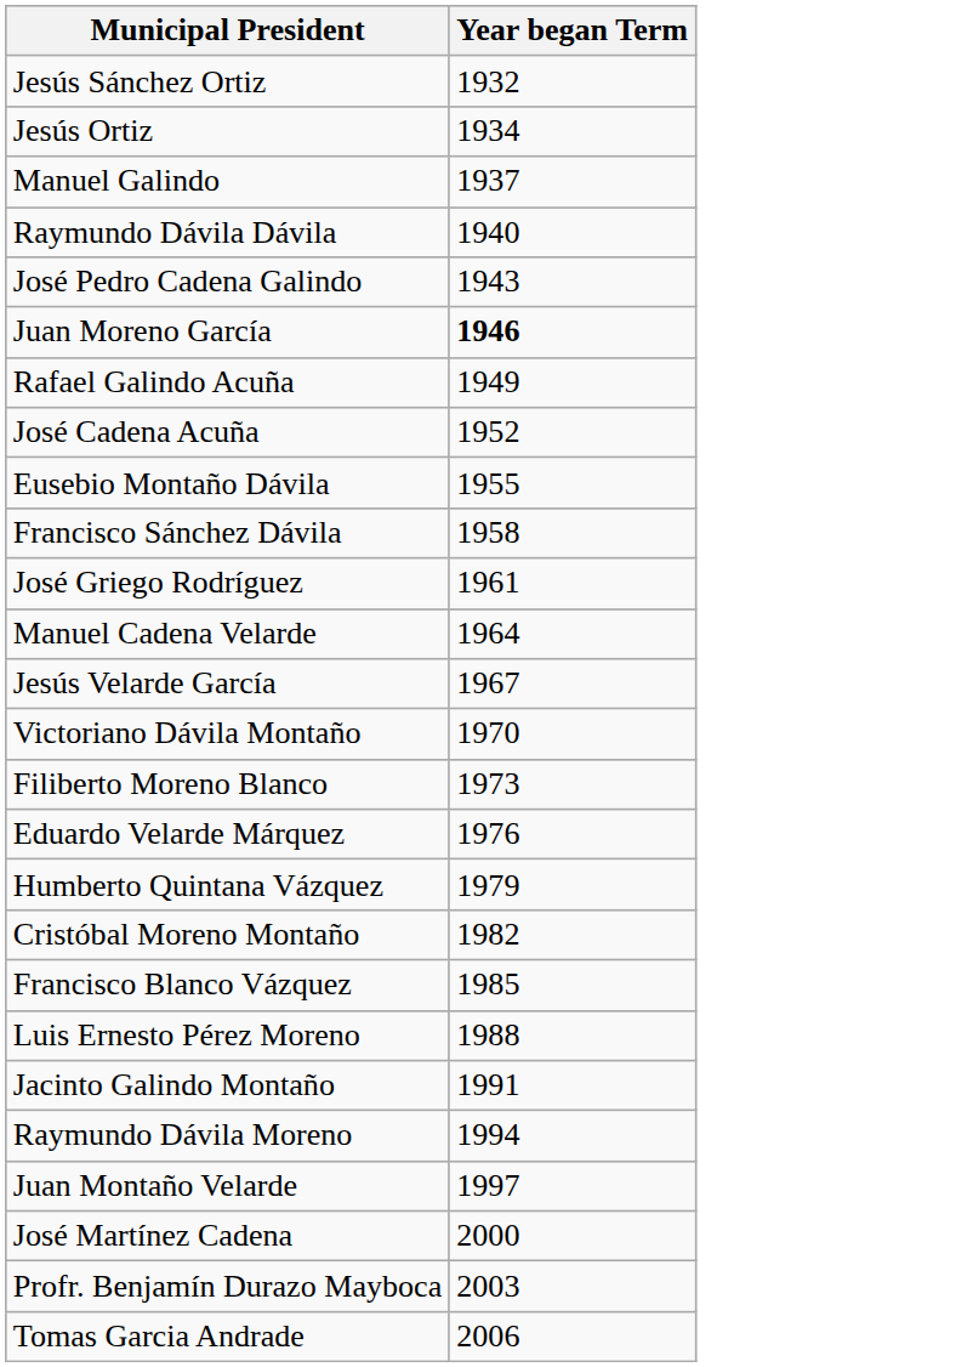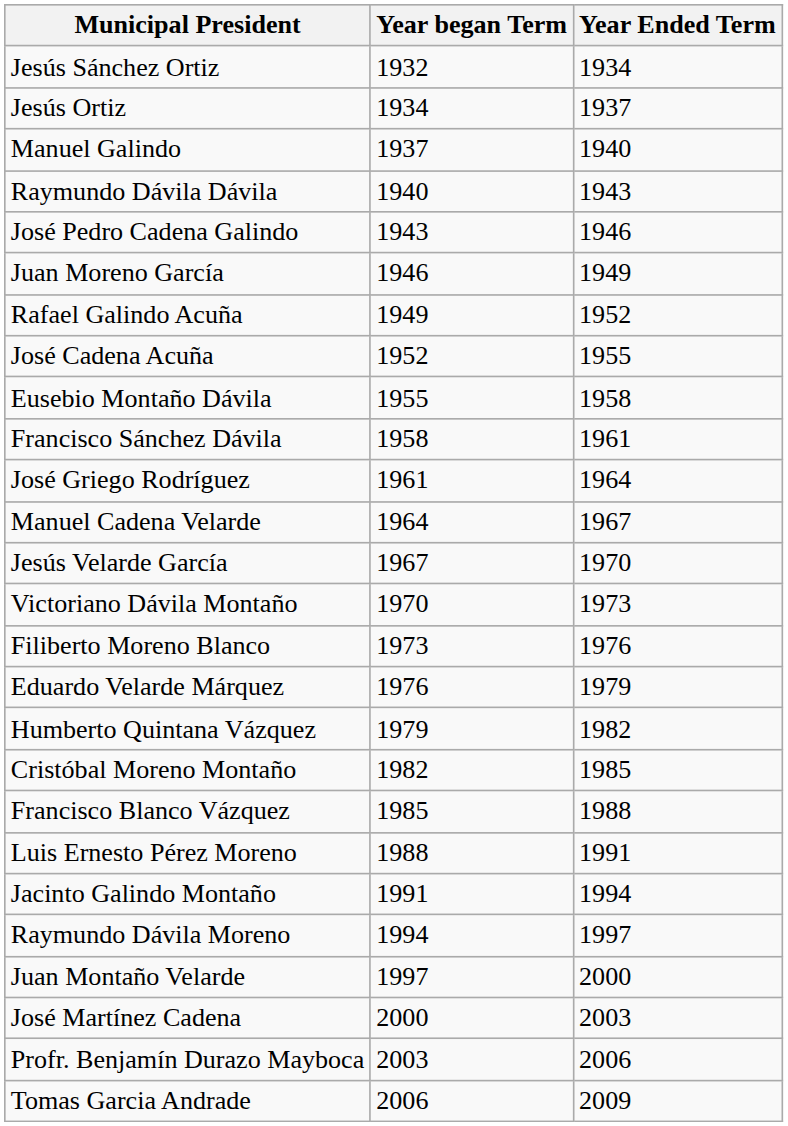+ column: Year Ended Term | 1934 | 1937 | 1940 | 1943 | 1946 | 1949 | 1952 | 1955 | 1958 | 1961 | 1964 | 1967 | 1970 | 1973 | 1976 | 1979 | 1982 | 1985 | 1988 | 1991 | 1994 | 1997 | 2000 | 2003 | 2006 | 2009
Juan Moreno García | Year began Term: bold -> normal
